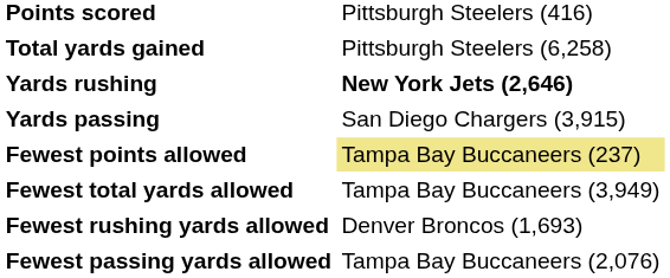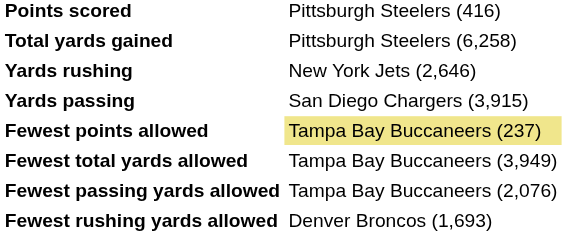Yards rushing | column 2: bold -> normal
rows swapped: Fewest rushing yards allowed <-> Fewest passing yards allowed
